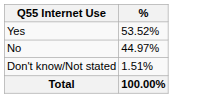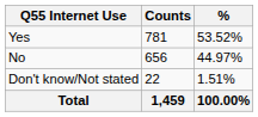+ column: Counts | 781 | 656 | 22 | 1,459
